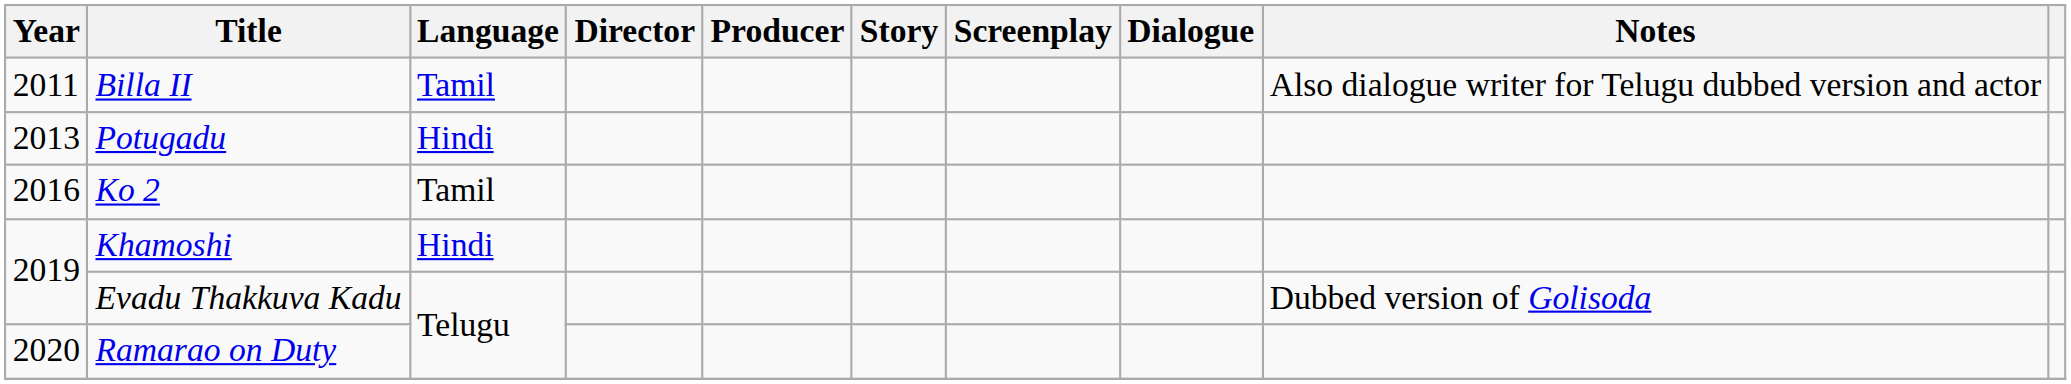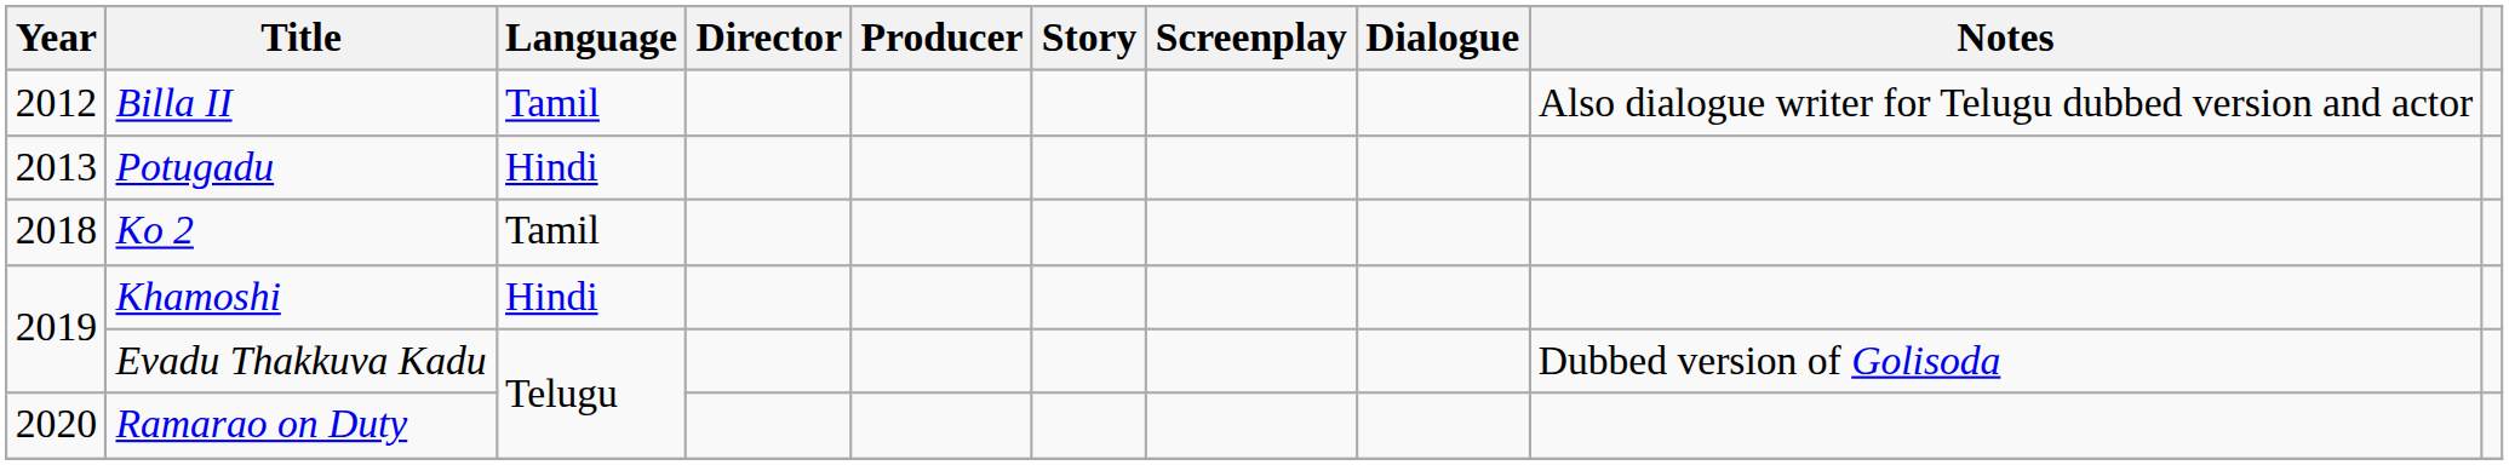Billa II | Year: 2011 -> 2012
Ko 2 | Year: 2016 -> 2018
